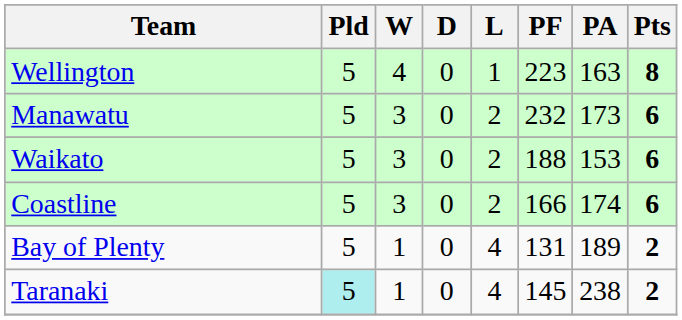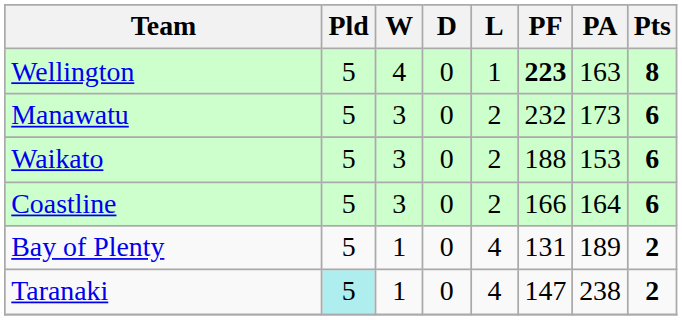Wellington | PF: normal -> bold
Coastline | PA: 174 -> 164
Taranaki | PF: 145 -> 147
